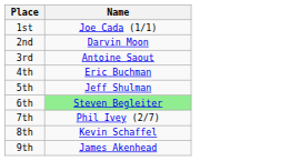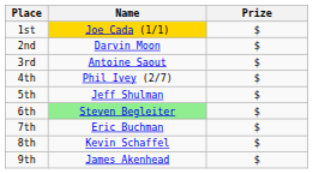+ column: Prize | $ | $ | $ | $ | $ | $ | $ | $ | $
1st | Name: no background -> gold background
4th | Name: Eric Buchman -> Phil Ivey (2/7)
7th | Name: Phil Ivey (2/7) -> Eric Buchman
